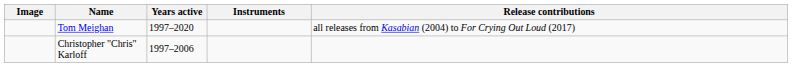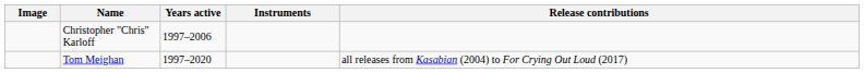rows swapped: Tom Meighan <-> Christopher "Chris" Karloff
